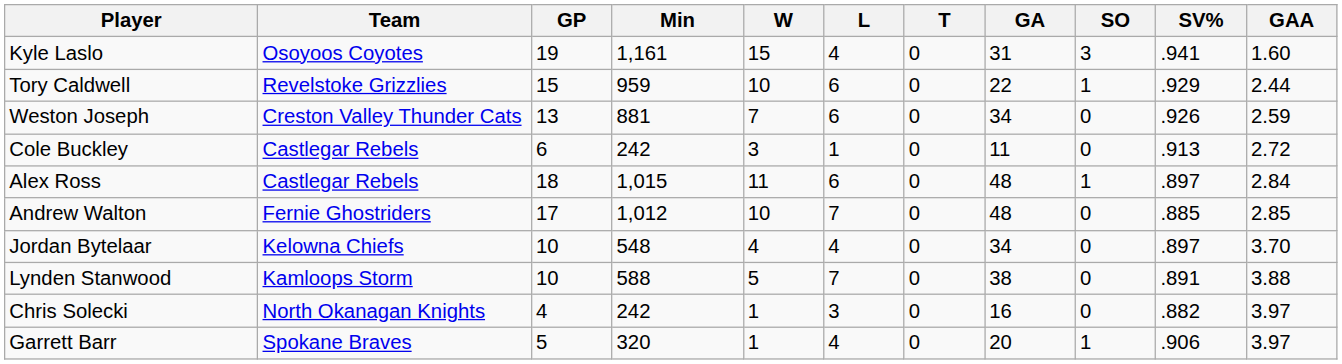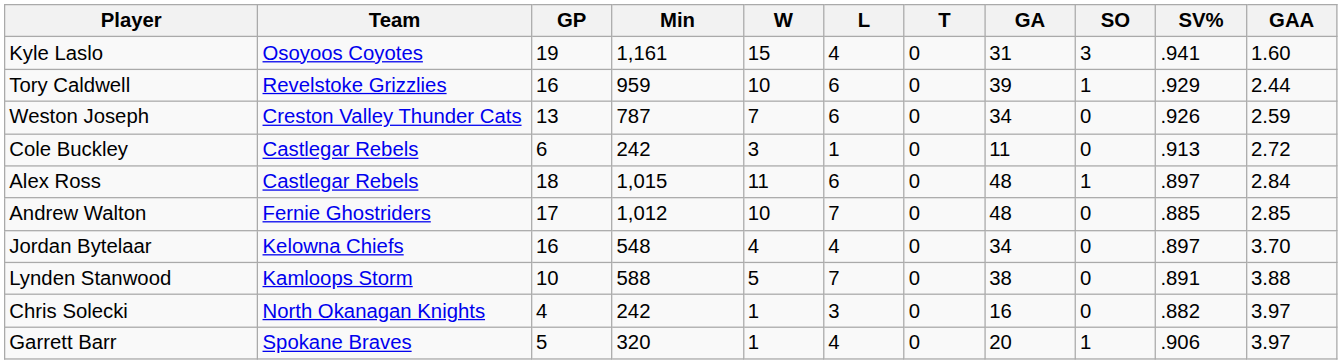Tory Caldwell | GP: 15 -> 16
Tory Caldwell | GA: 22 -> 39
Weston Joseph | Min: 881 -> 787
Jordan Bytelaar | GP: 10 -> 16
